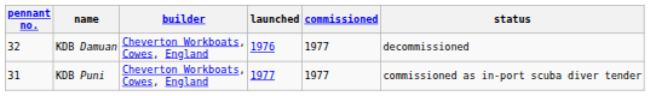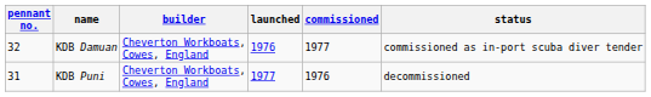KDB Damuan | status: decommissioned -> commissioned as in-port scuba diver tender
KDB Puni | commissioned: 1977 -> 1976
KDB Puni | status: commissioned as in-port scuba diver tender -> decommissioned
